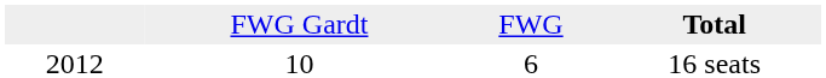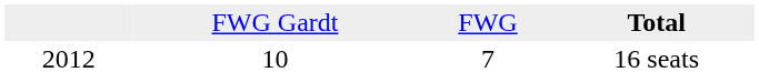16 seats | column 3: 6 -> 7
